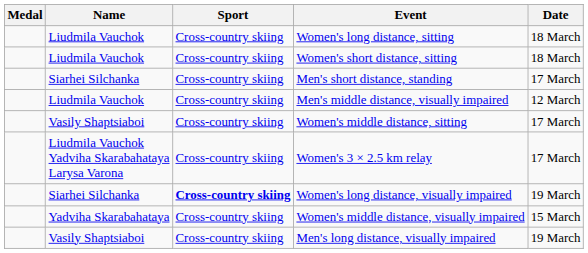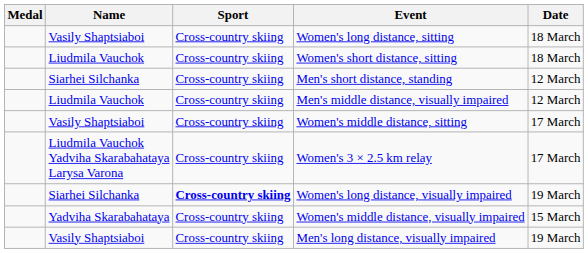Women's long distance, sitting | Name: Liudmila Vauchok -> Vasily Shaptsiaboi
Men's short distance, standing | Date: 17 March -> 12 March
